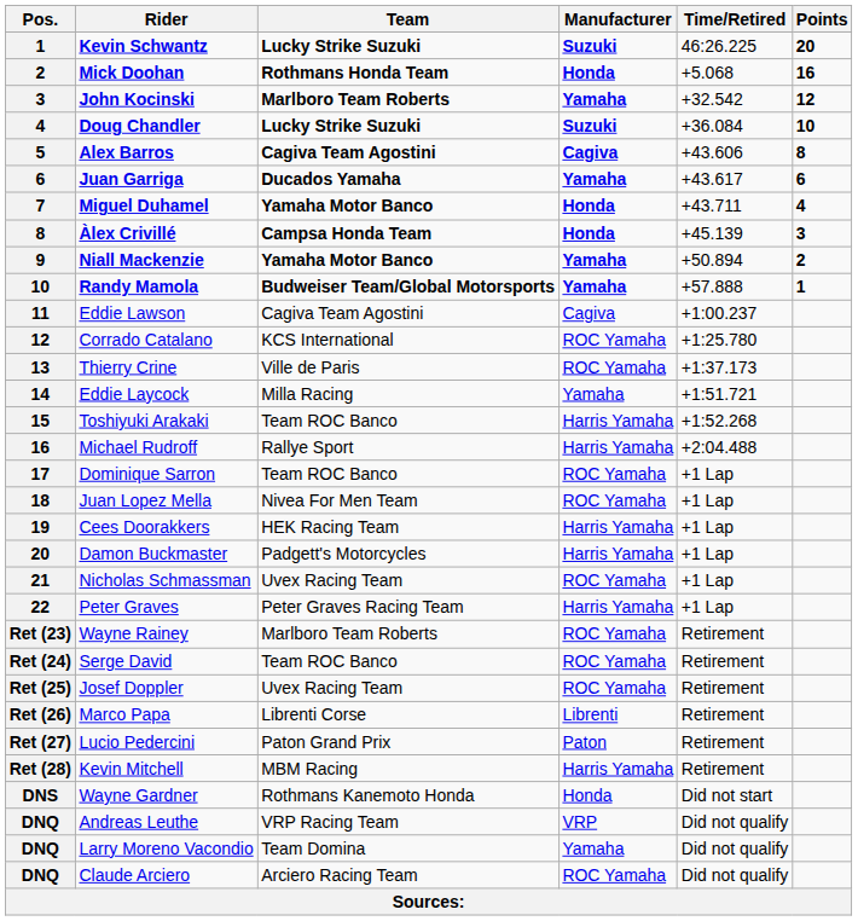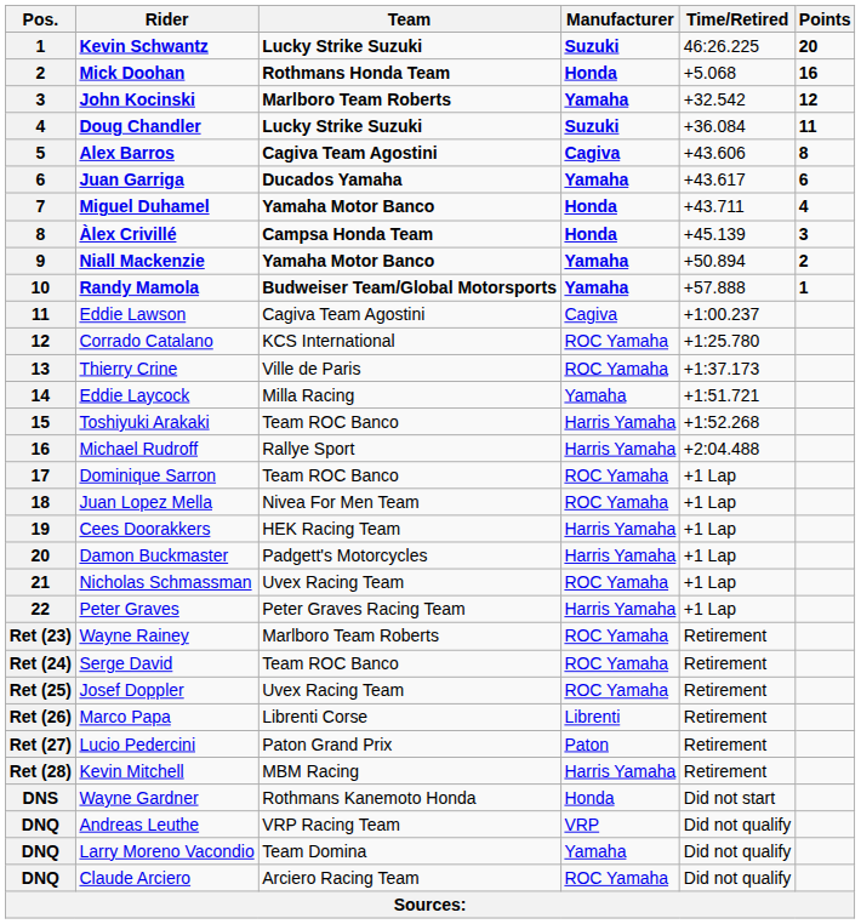Doug Chandler | Points: 10 -> 11
